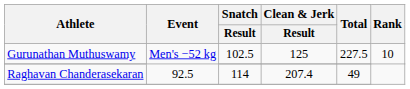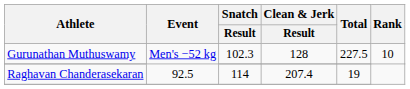Gurunathan Muthuswamy | Snatch / Result: 102.5 -> 102.3
Gurunathan Muthuswamy | Clean & Jerk / Result: 125 -> 128
Raghavan Chanderasekaran | Total: 49 -> 19
